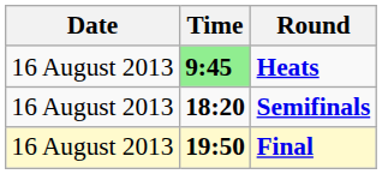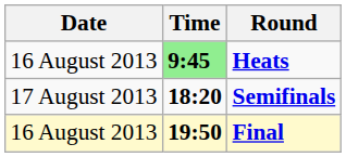Semifinals | Date: 16 August 2013 -> 17 August 2013
